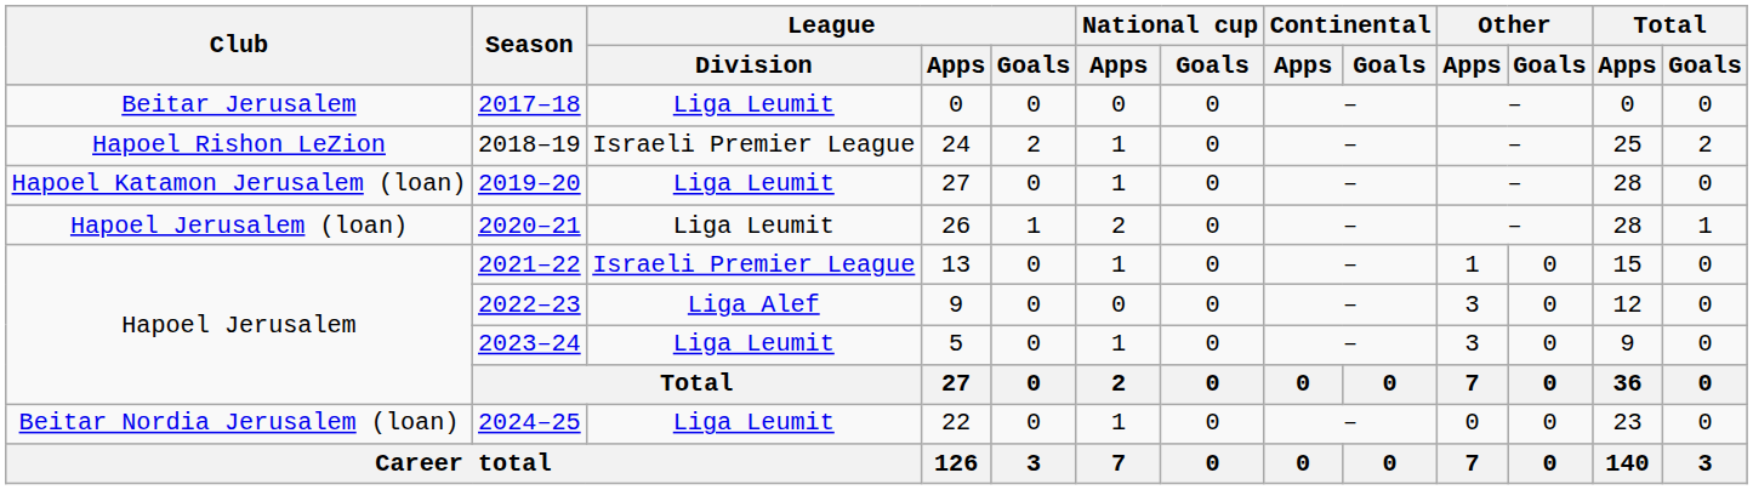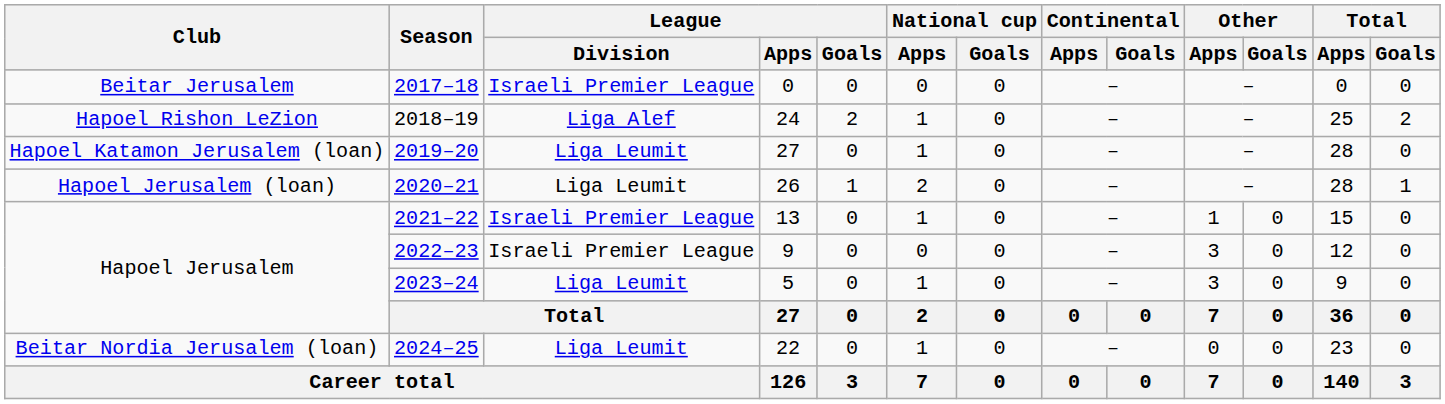2017–18 | League / Division: Liga Leumit -> Israeli Premier League
2018–19 | League / Division: Israeli Premier League -> Liga Alef
2022–23 | League / Division: Liga Alef -> Israeli Premier League
